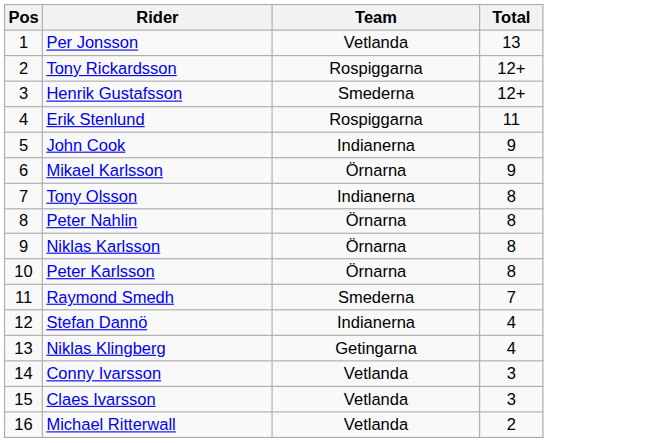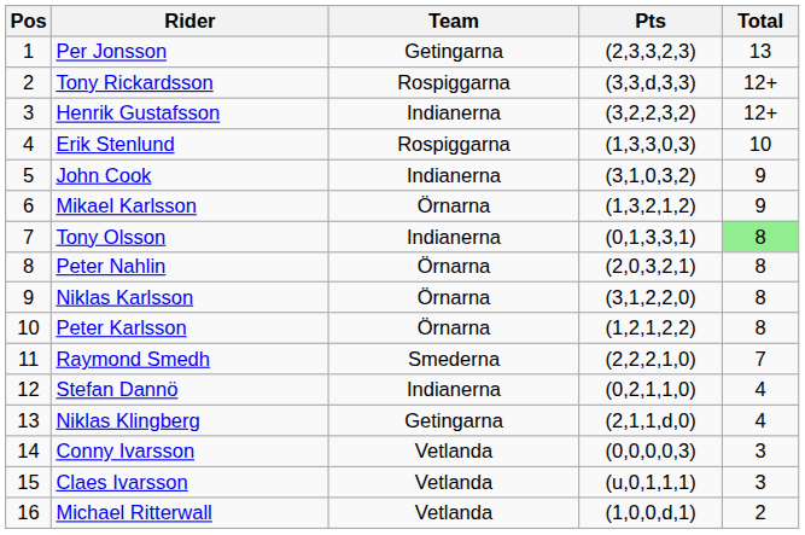+ column: Pts | (2,3,3,2,3) | (3,3,d,3,3) | (3,2,2,3,2) | (1,3,3,0,3) | (3,1,0,3,2) | (1,3,2,1,2) | (0,1,3,3,1) | (2,0,3,2,1) | (3,1,2,2,0) | (1,2,1,2,2) | (2,2,2,1,0) | (0,2,1,1,0) | (2,1,1,d,0) | (0,0,0,0,3) | (u,0,1,1,1) | (1,0,0,d,1)
Per Jonsson | Team: Vetlanda -> Getingarna
Henrik Gustafsson | Team: Smederna -> Indianerna
Erik Stenlund | Total: 11 -> 10
Tony Olsson | Total: no background -> lightgreen background
